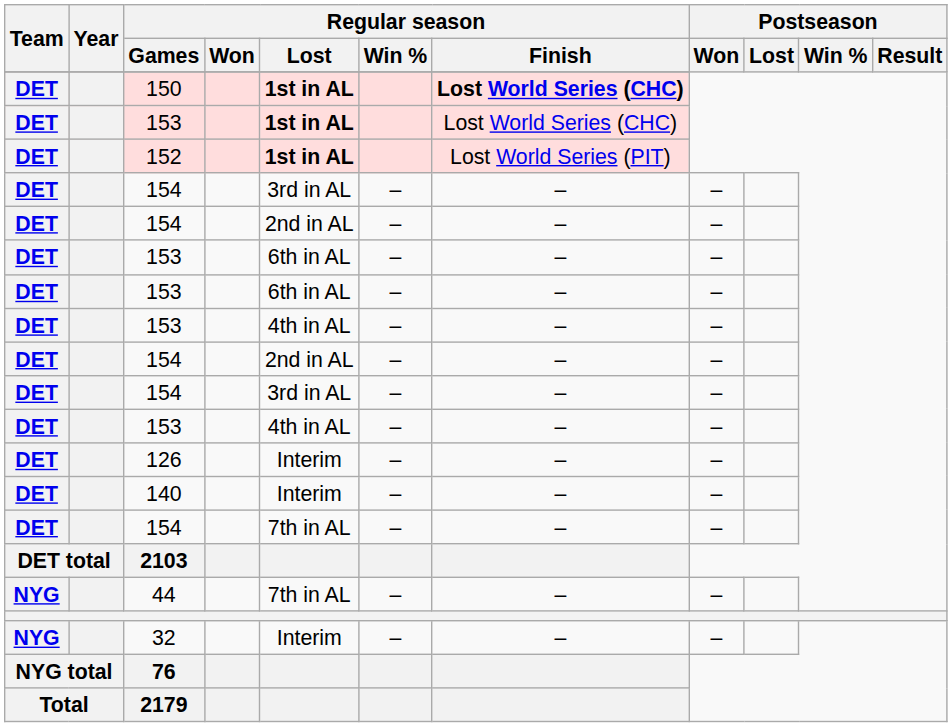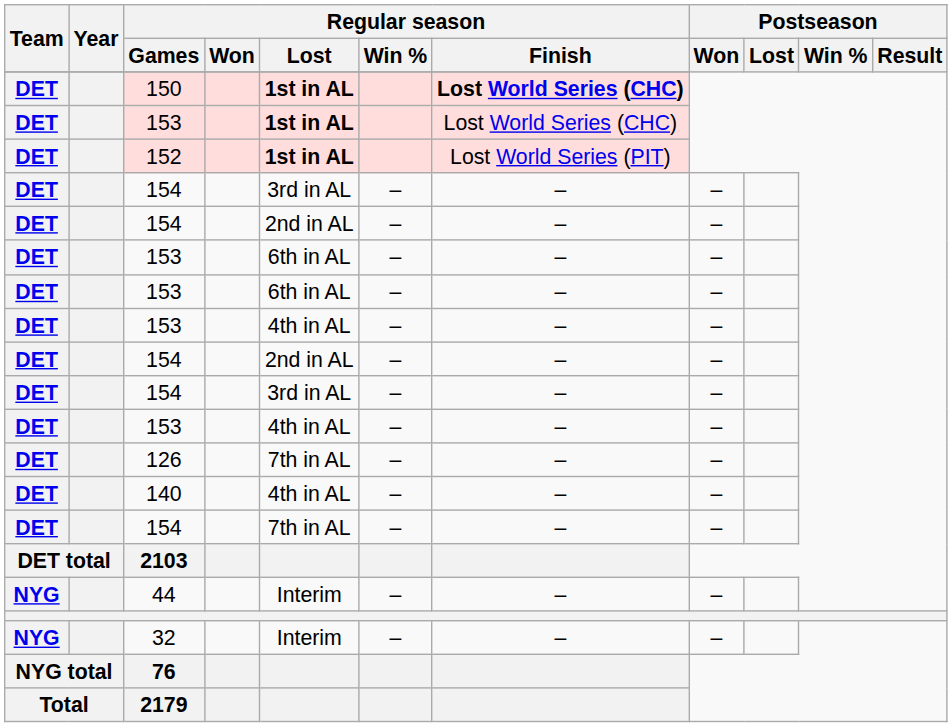126 | Regular season / Lost: Interim -> 7th in AL
140 | Regular season / Lost: Interim -> 4th in AL
44 | Regular season / Lost: 7th in AL -> Interim
